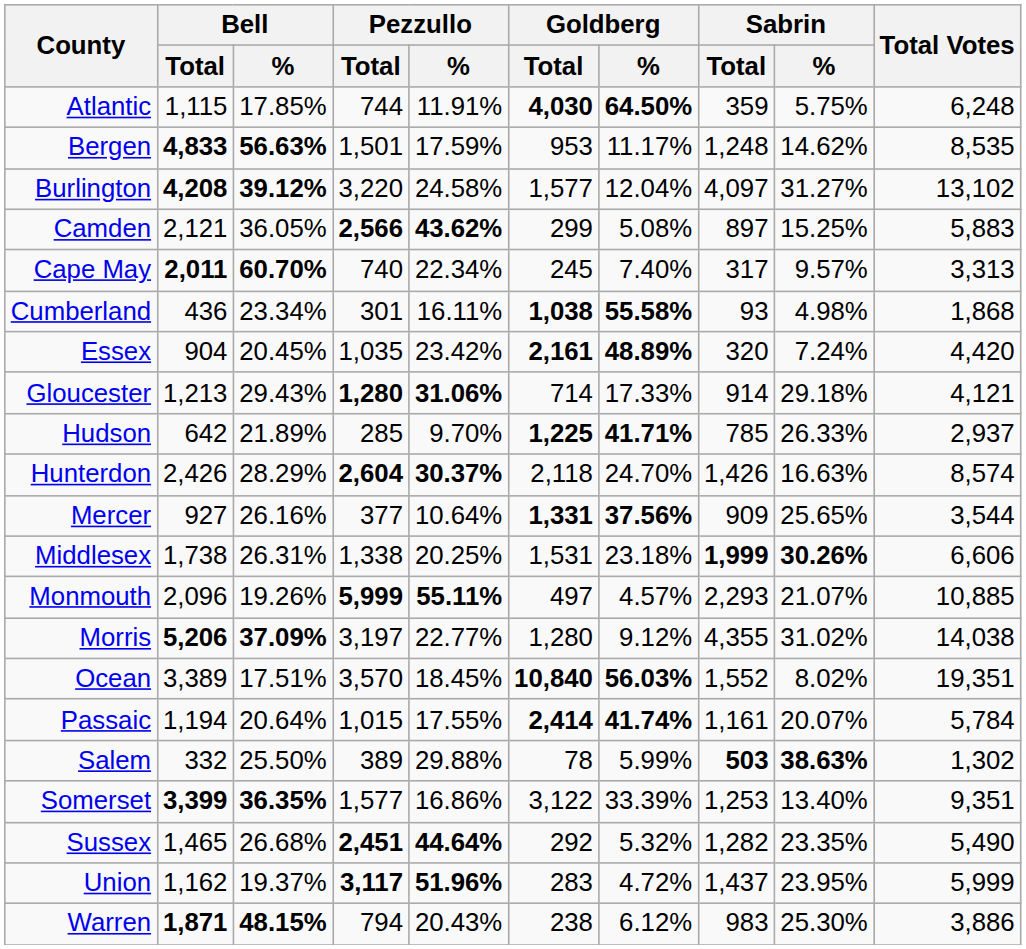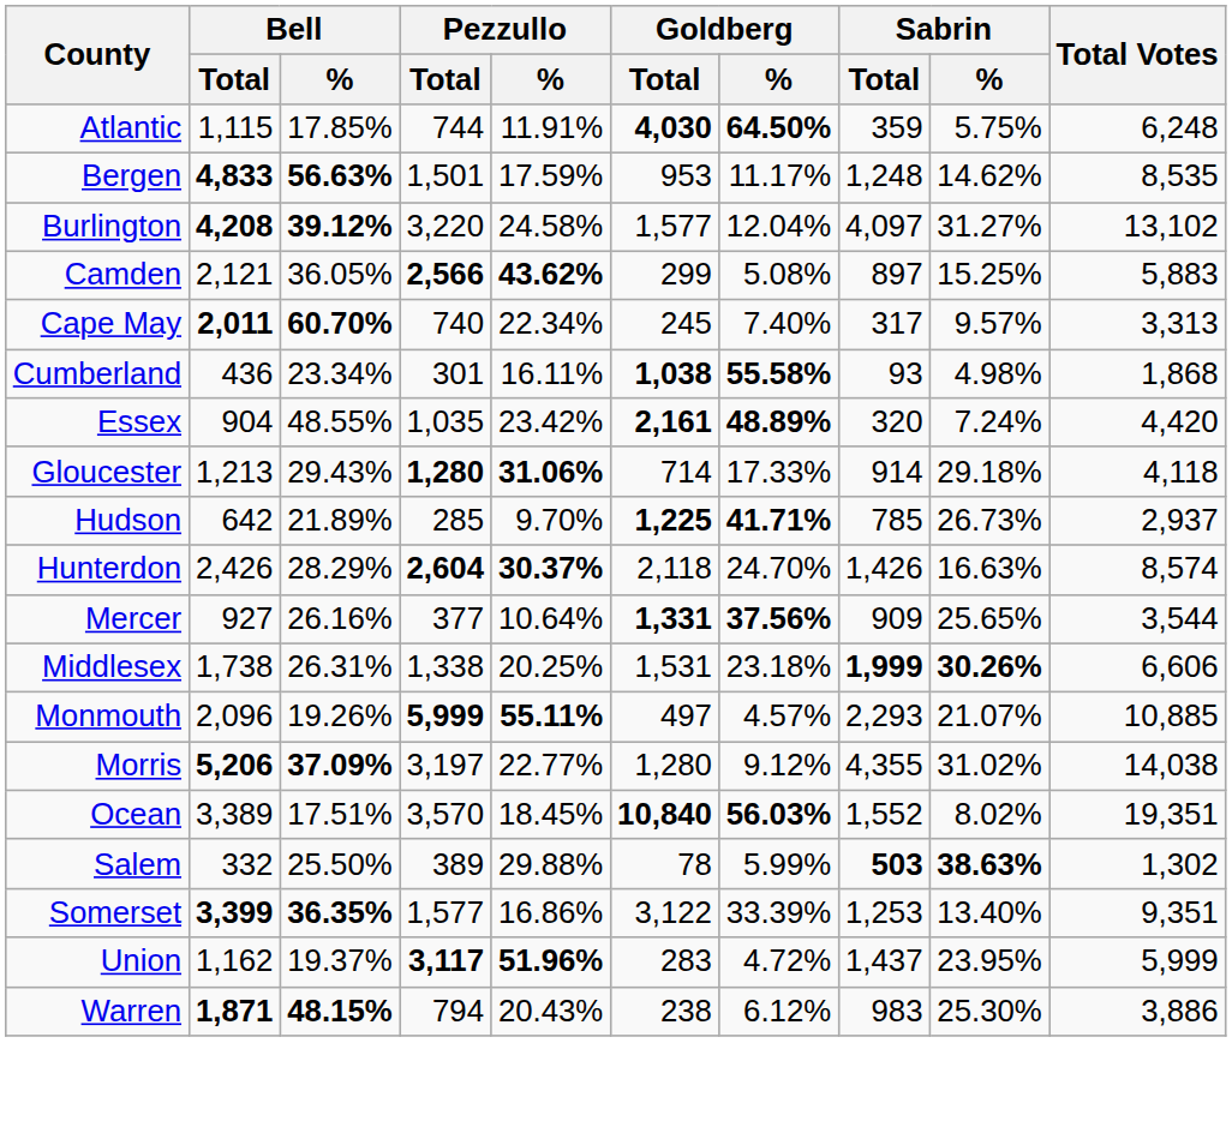Essex | Bell / %: 20.45% -> 48.55%
Gloucester | Total Votes: 4,121 -> 4,118
Hudson | Sabrin / %: 26.33% -> 26.73%
- row: Passaic | 1,194 | 20.64% | 1,015 | 17.55% | 2,414 | 41.74% | 1,161 | 20.07% | 5,784
- row: Sussex | 1,465 | 26.68% | 2,451 | 44.64% | 292 | 5.32% | 1,282 | 23.35% | 5,490
